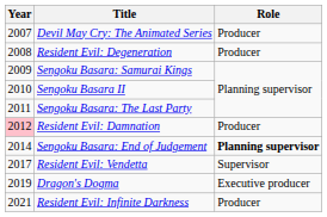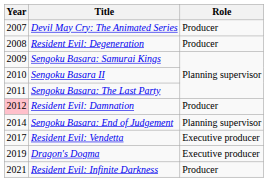Sengoku Basara: End of Judgement | Role: bold -> normal
Resident Evil: Vendetta | Role: Supervisor -> Executive producer
